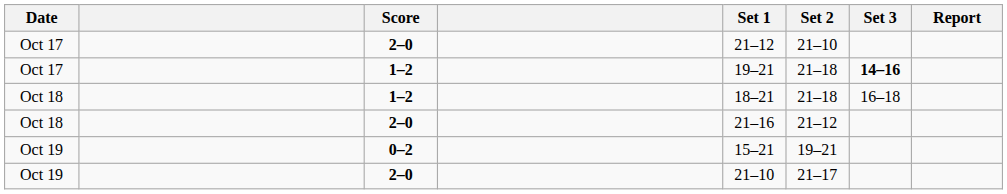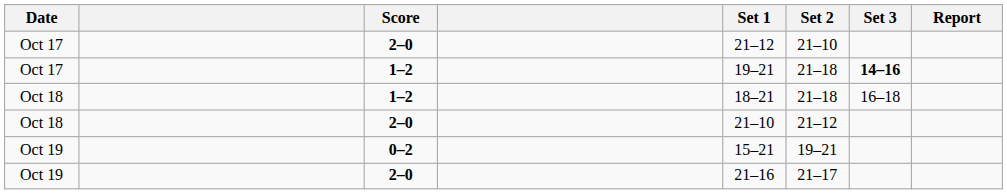Oct 18 / 2–0 | Set 1: 21–16 -> 21–10
Oct 19 / 2–0 | Set 1: 21–10 -> 21–16
